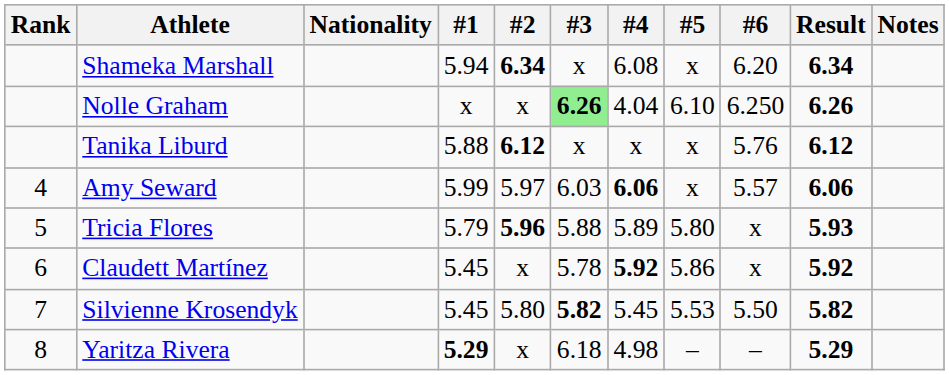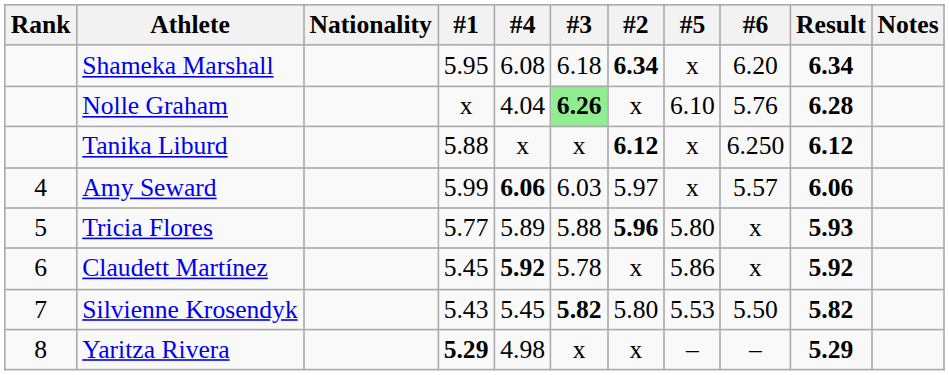columns swapped: #2 <-> #4
Shameka Marshall | #1: 5.94 -> 5.95
Shameka Marshall | #3: x -> 6.18
Nolle Graham | #6: 6.250 -> 5.76
Nolle Graham | Result: 6.26 -> 6.28
Tanika Liburd | #6: 5.76 -> 6.250
Tricia Flores | #1: 5.79 -> 5.77
Silvienne Krosendyk | #1: 5.45 -> 5.43
Yaritza Rivera | #3: 6.18 -> x
